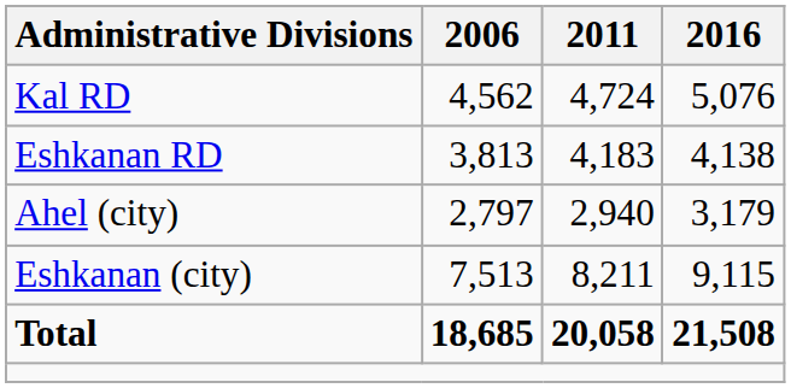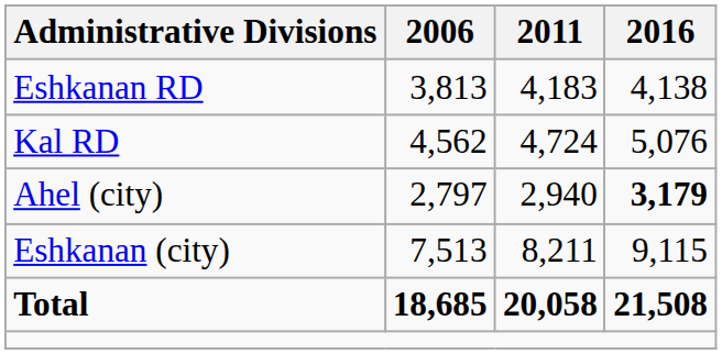rows swapped: Eshkanan RD <-> Kal RD
Ahel (city) | 2016: normal -> bold
